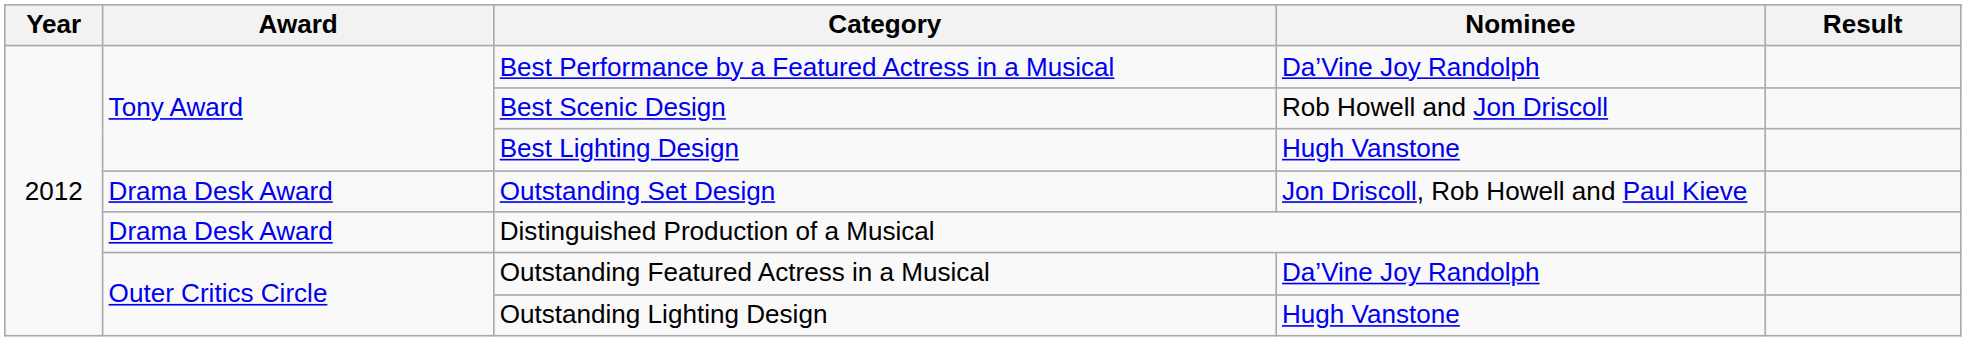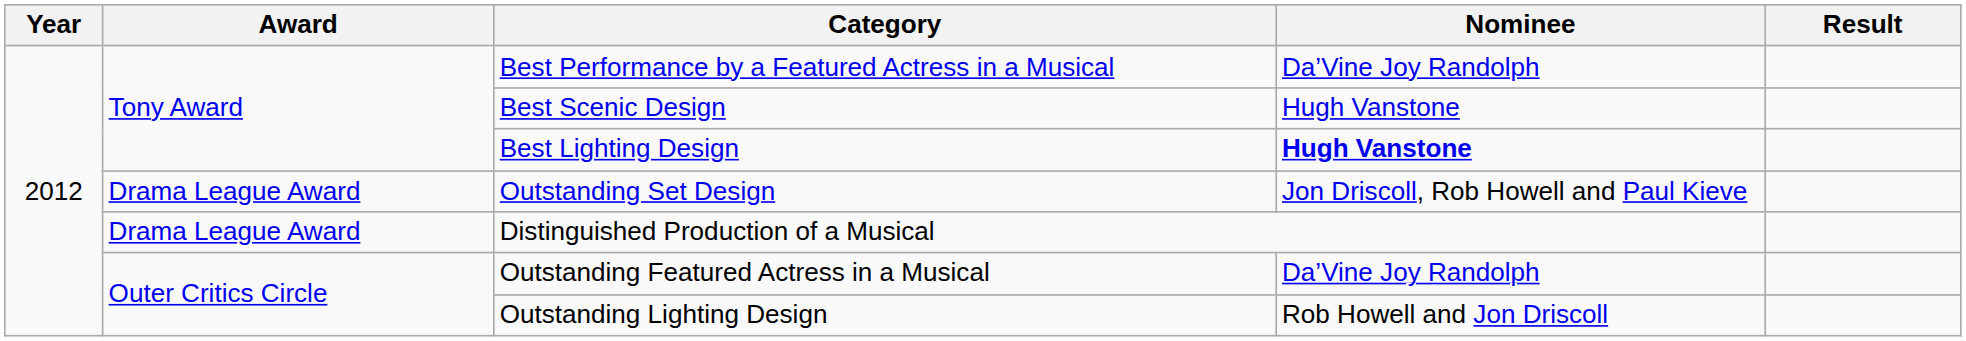Best Scenic Design | Nominee: Rob Howell and Jon Driscoll -> Hugh Vanstone
Best Lighting Design | Nominee: normal -> bold
Outstanding Set Design | Award: Drama Desk Award -> Drama League Award
Distinguished Production of a Musical | Award: Drama Desk Award -> Drama League Award
Outstanding Lighting Design | Nominee: Hugh Vanstone -> Rob Howell and Jon Driscoll
